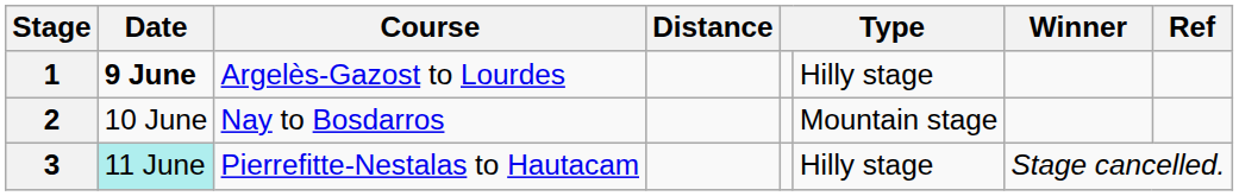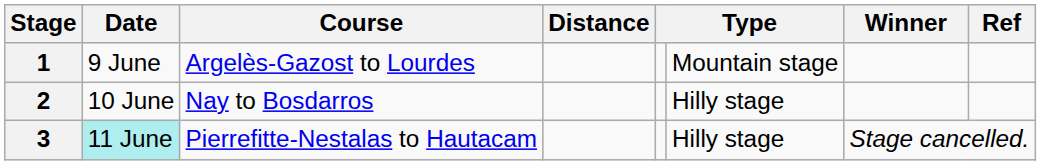1 | Date: bold -> normal
1 | column 6: Hilly stage -> Mountain stage
2 | column 6: Mountain stage -> Hilly stage
